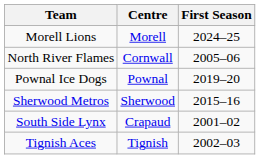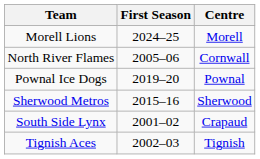columns swapped: Centre <-> First Season
